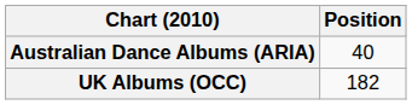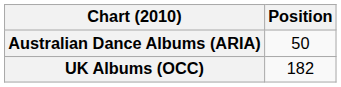Australian Dance Albums (ARIA) | Position: 40 -> 50
